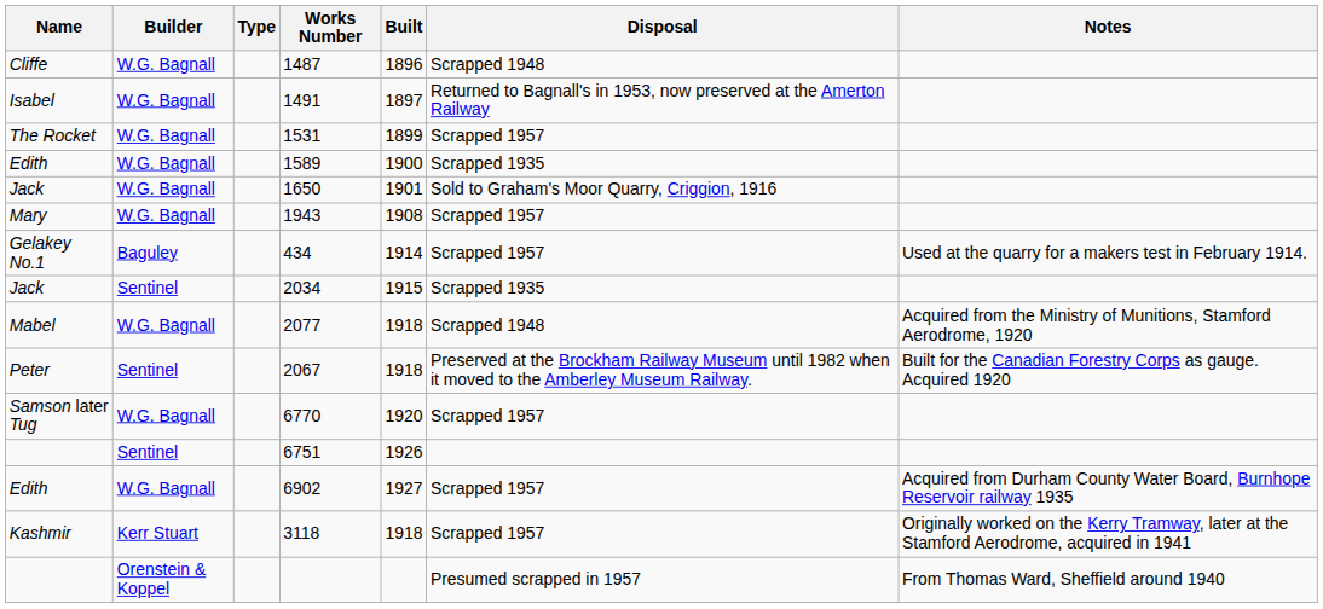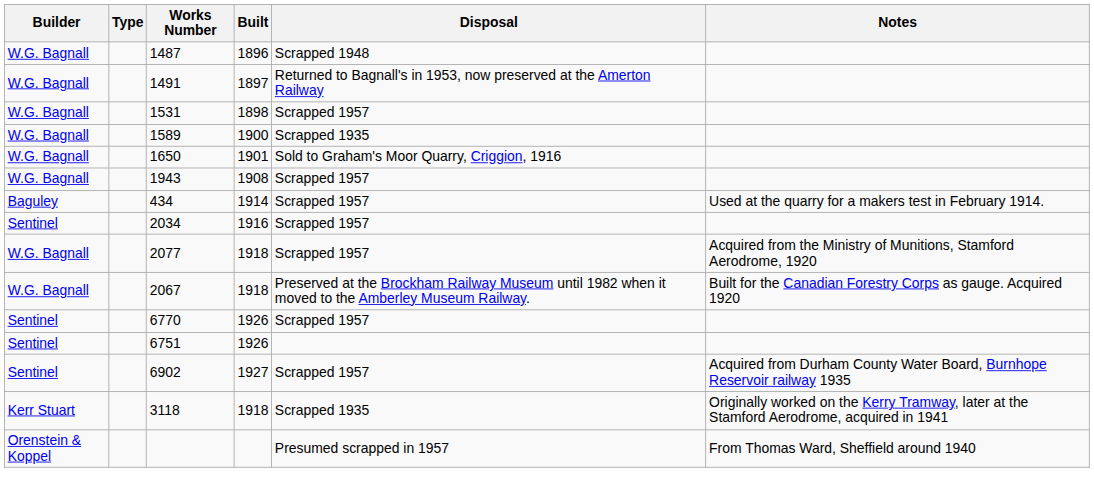- column: Name | Cliffe | Isabel | The Rocket | Edith | Jack | Mary | Gelakey No.1 | Jack | Mabel | Peter | Samson later Tug | Edith | Kashmir
1531 | Built: 1899 -> 1898
2034 | Built: 1915 -> 1916
2034 | Disposal: Scrapped 1935 -> Scrapped 1957
2077 | Disposal: Scrapped 1948 -> Scrapped 1957
2067 | Builder: Sentinel -> W.G. Bagnall
6770 | Builder: W.G. Bagnall -> Sentinel
6770 | Built: 1920 -> 1926
6902 | Builder: W.G. Bagnall -> Sentinel
3118 | Disposal: Scrapped 1957 -> Scrapped 1935
